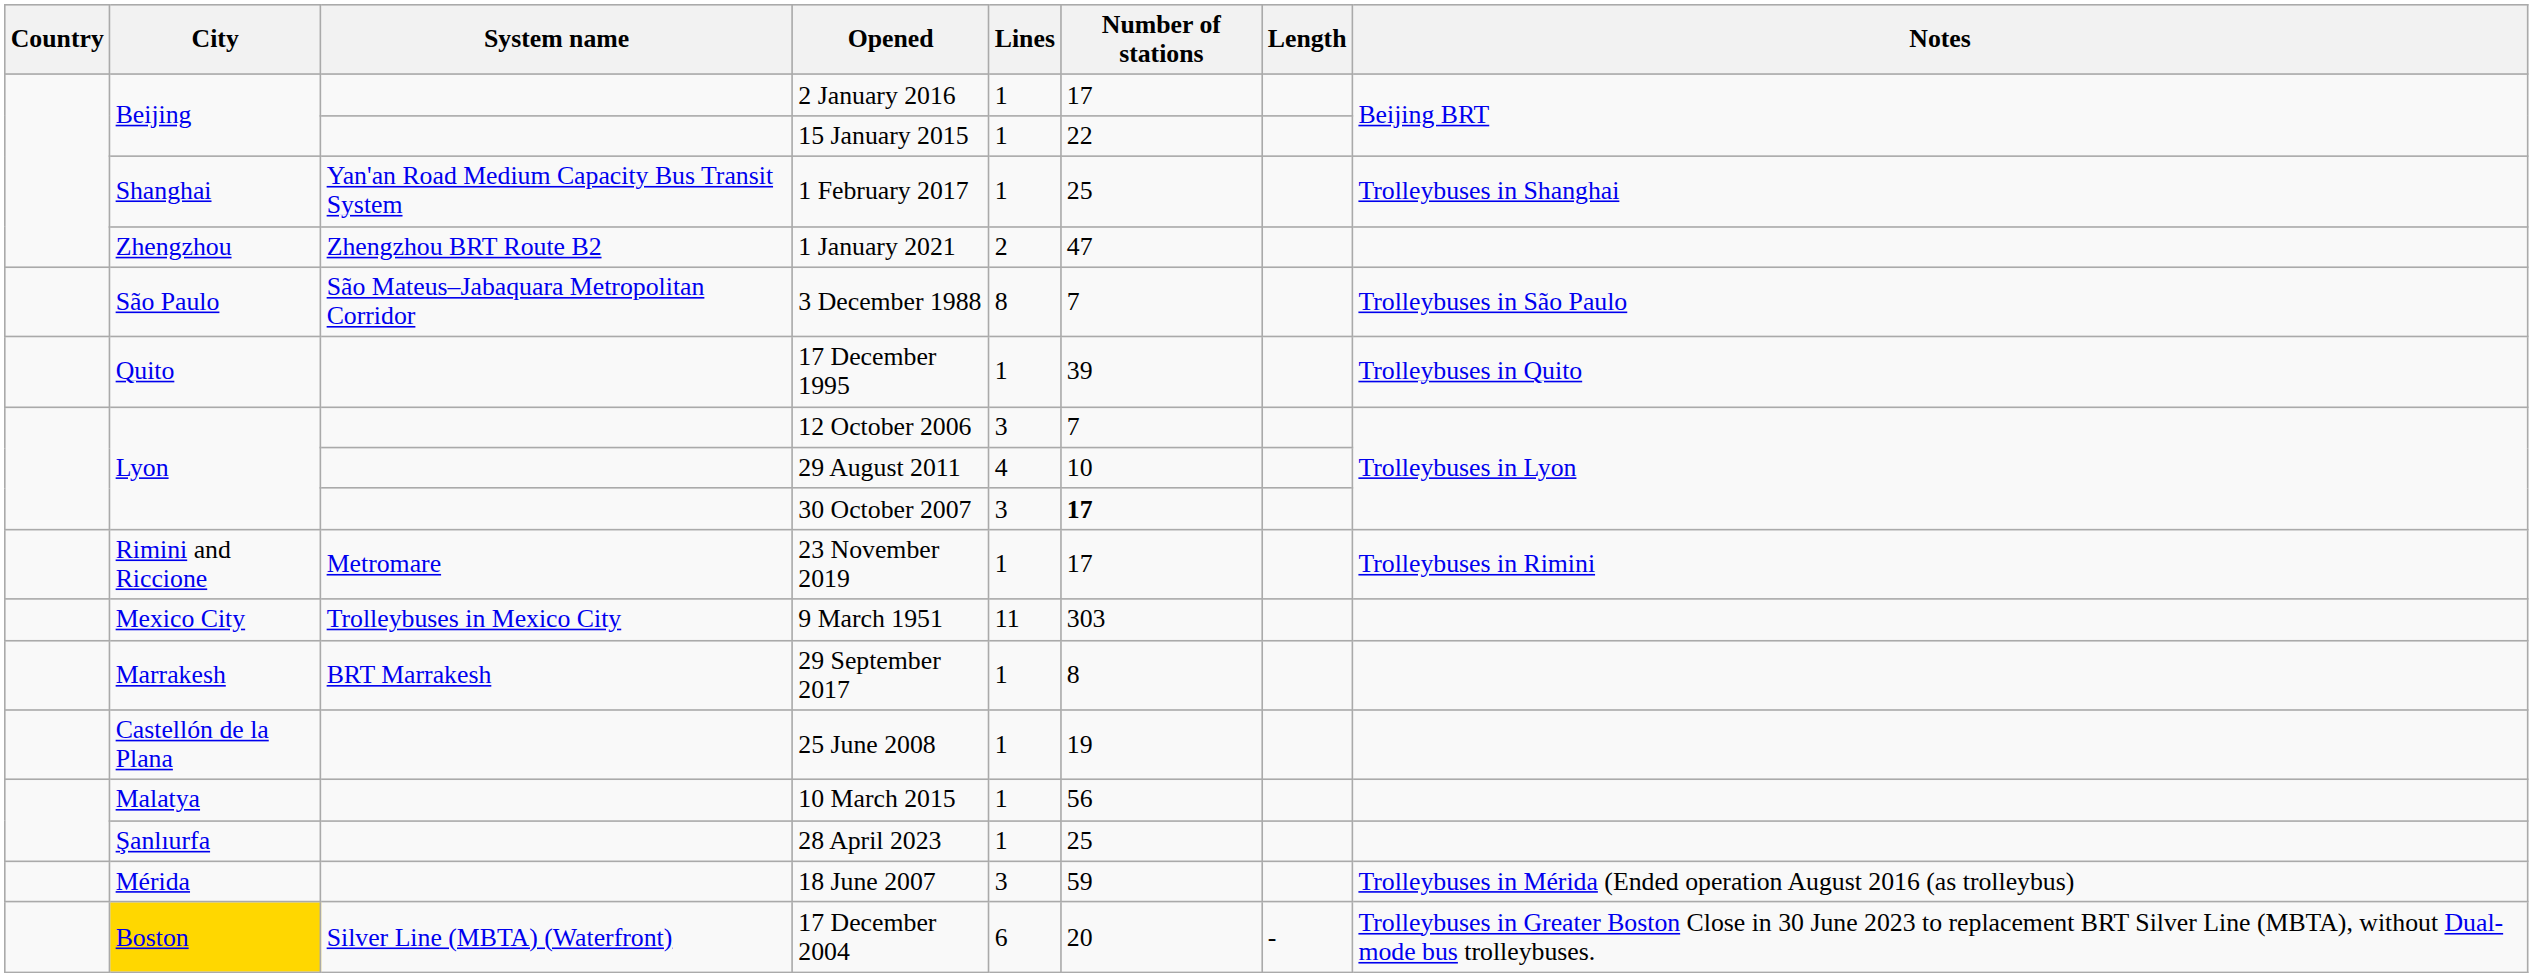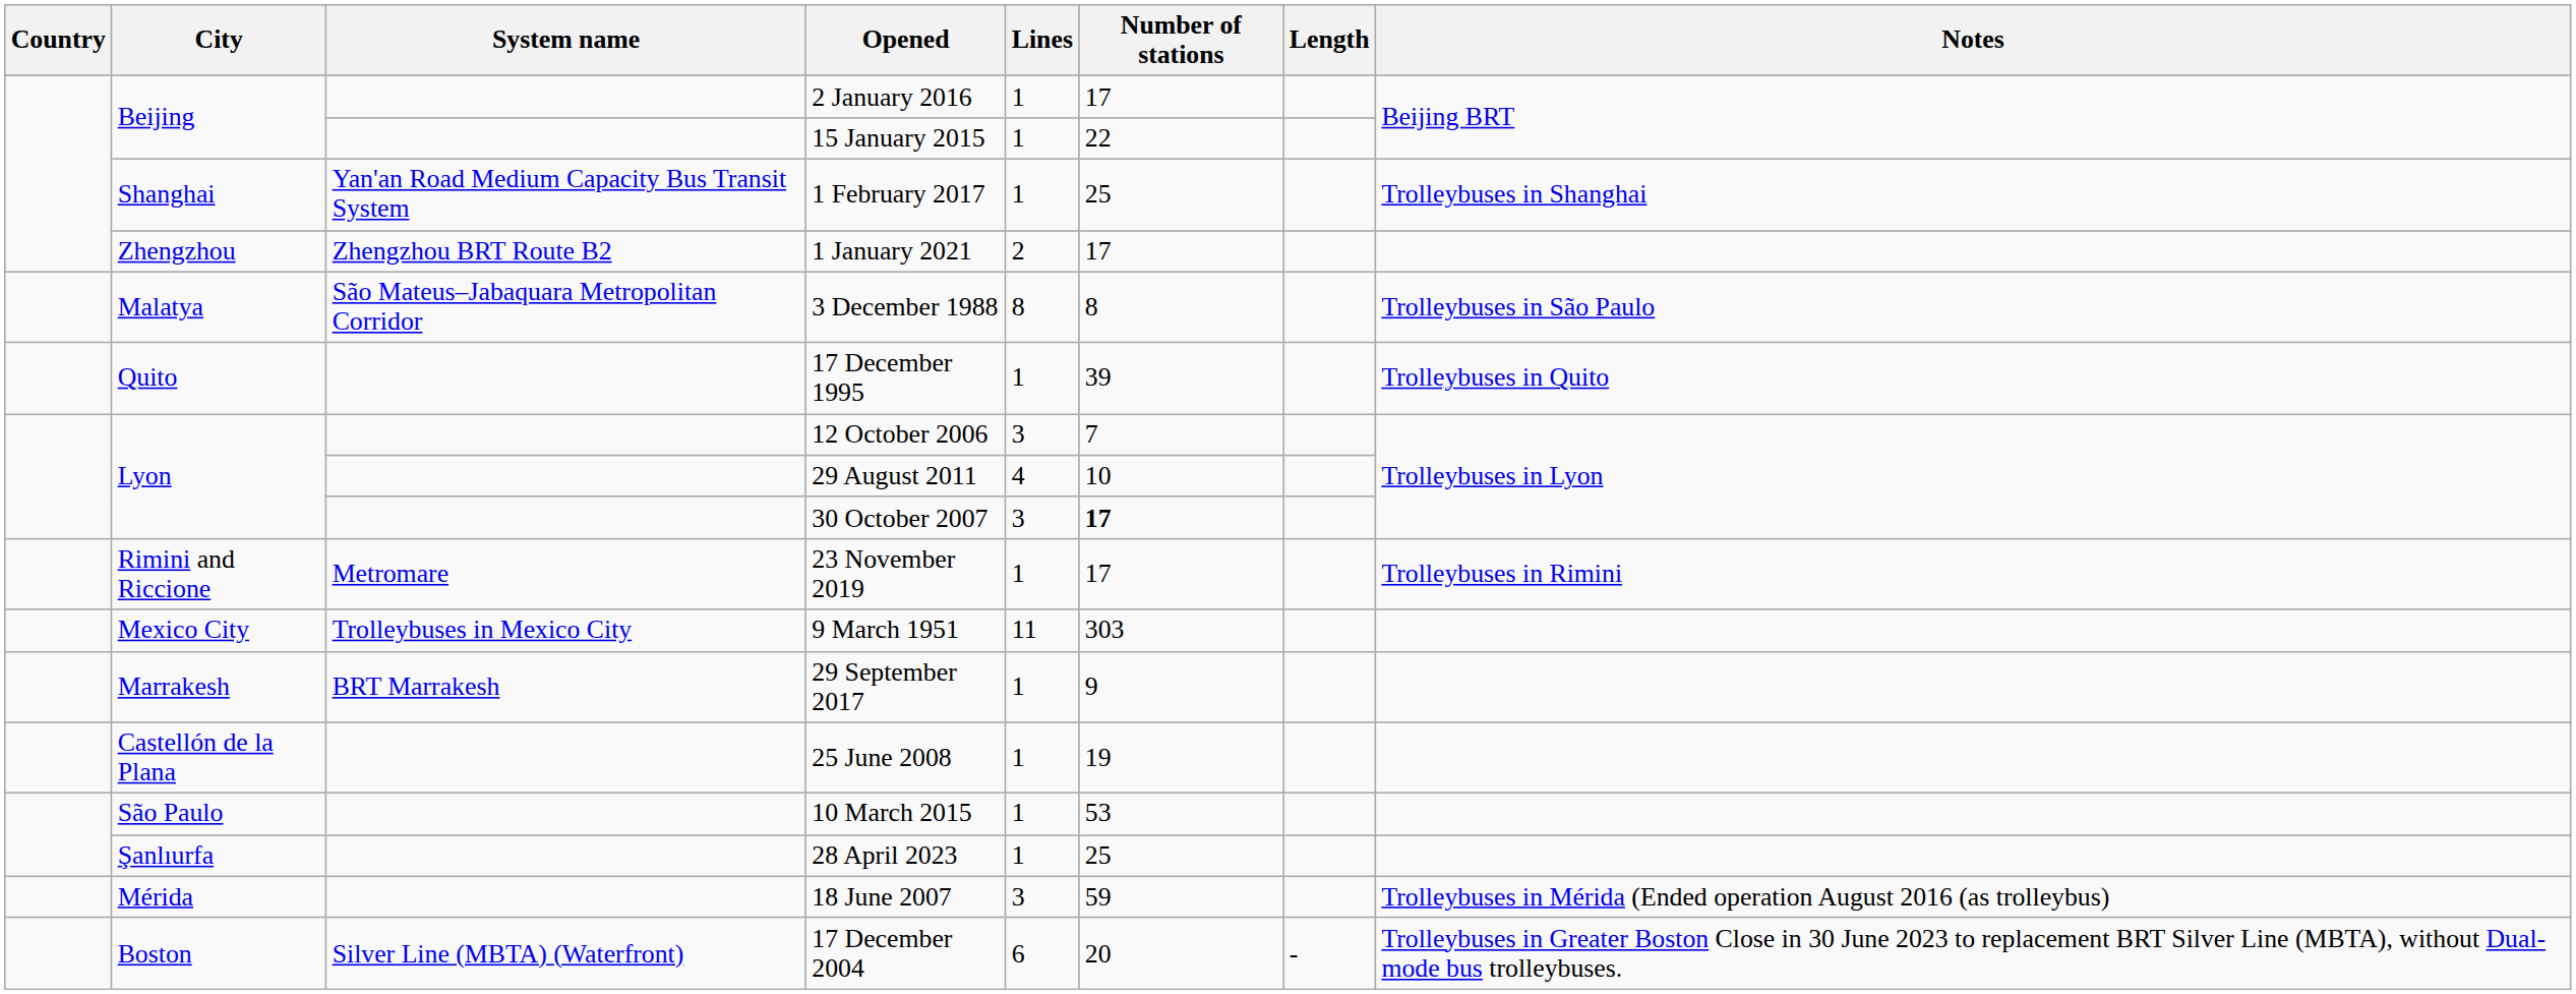1 January 2021 | Number of stations: 47 -> 17
3 December 1988 | City: São Paulo -> Malatya
3 December 1988 | Number of stations: 7 -> 8
29 September 2017 | Number of stations: 8 -> 9
10 March 2015 | City: Malatya -> São Paulo
10 March 2015 | Number of stations: 56 -> 53
17 December 2004 | City: gold background -> no background
